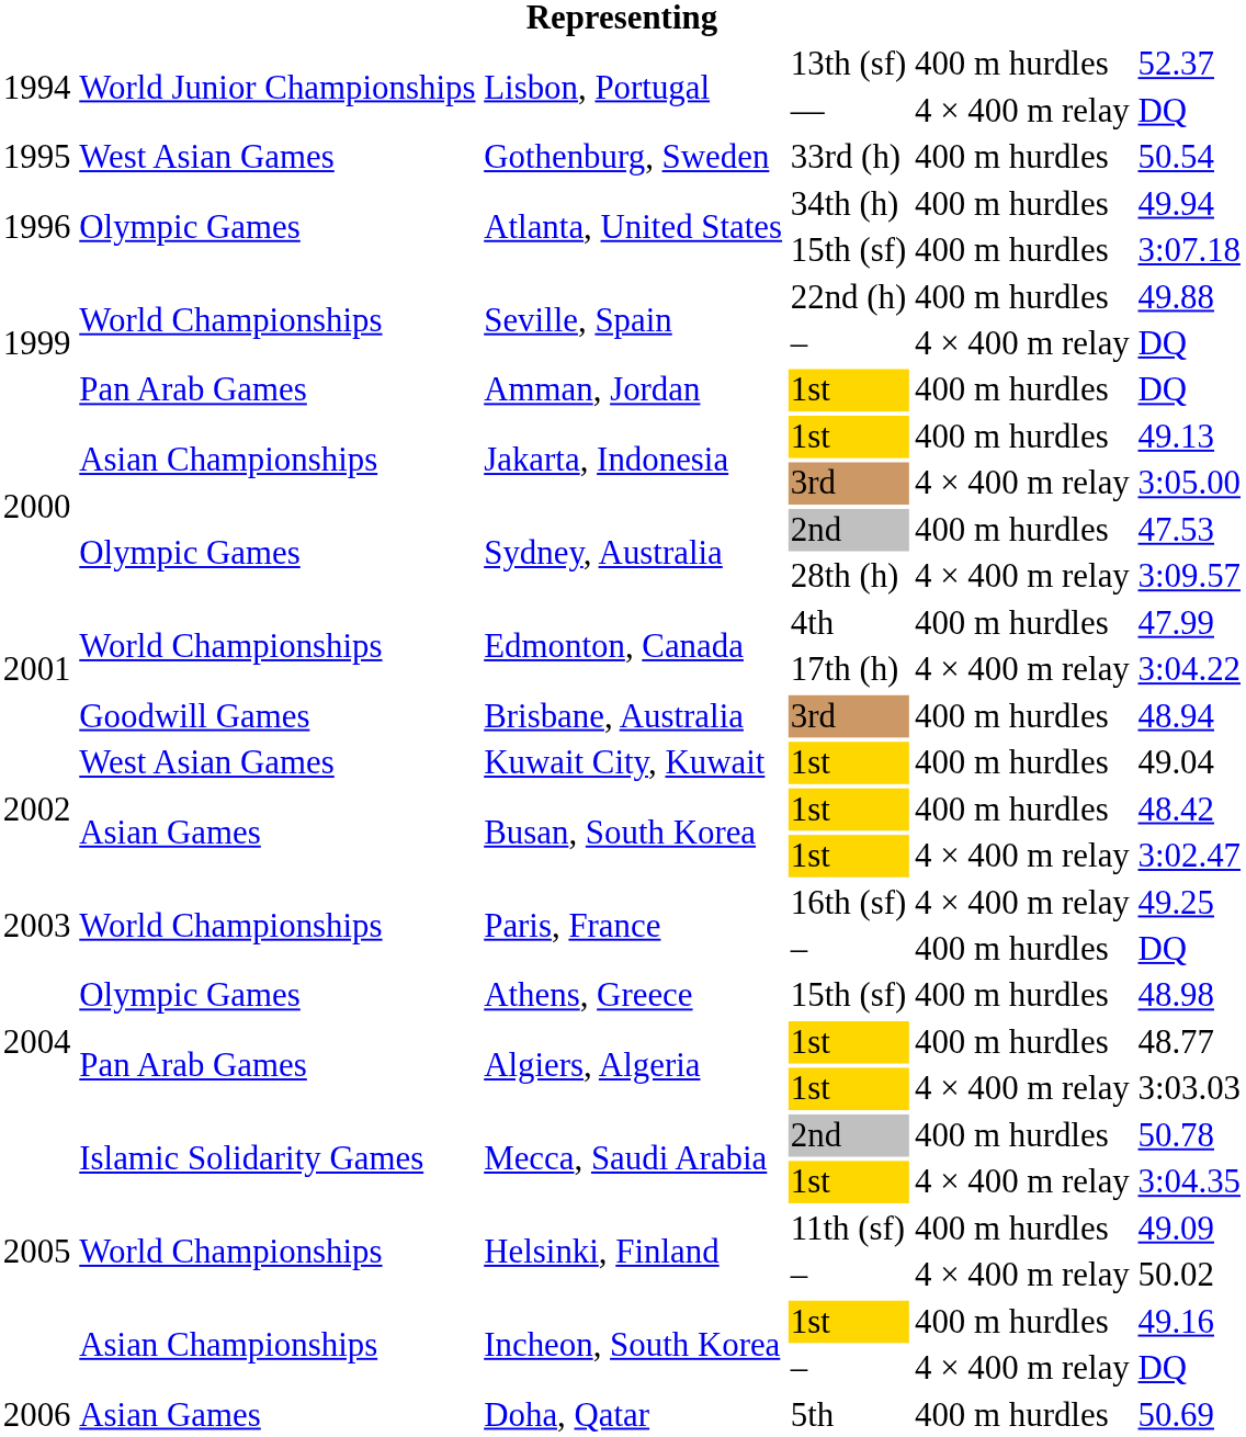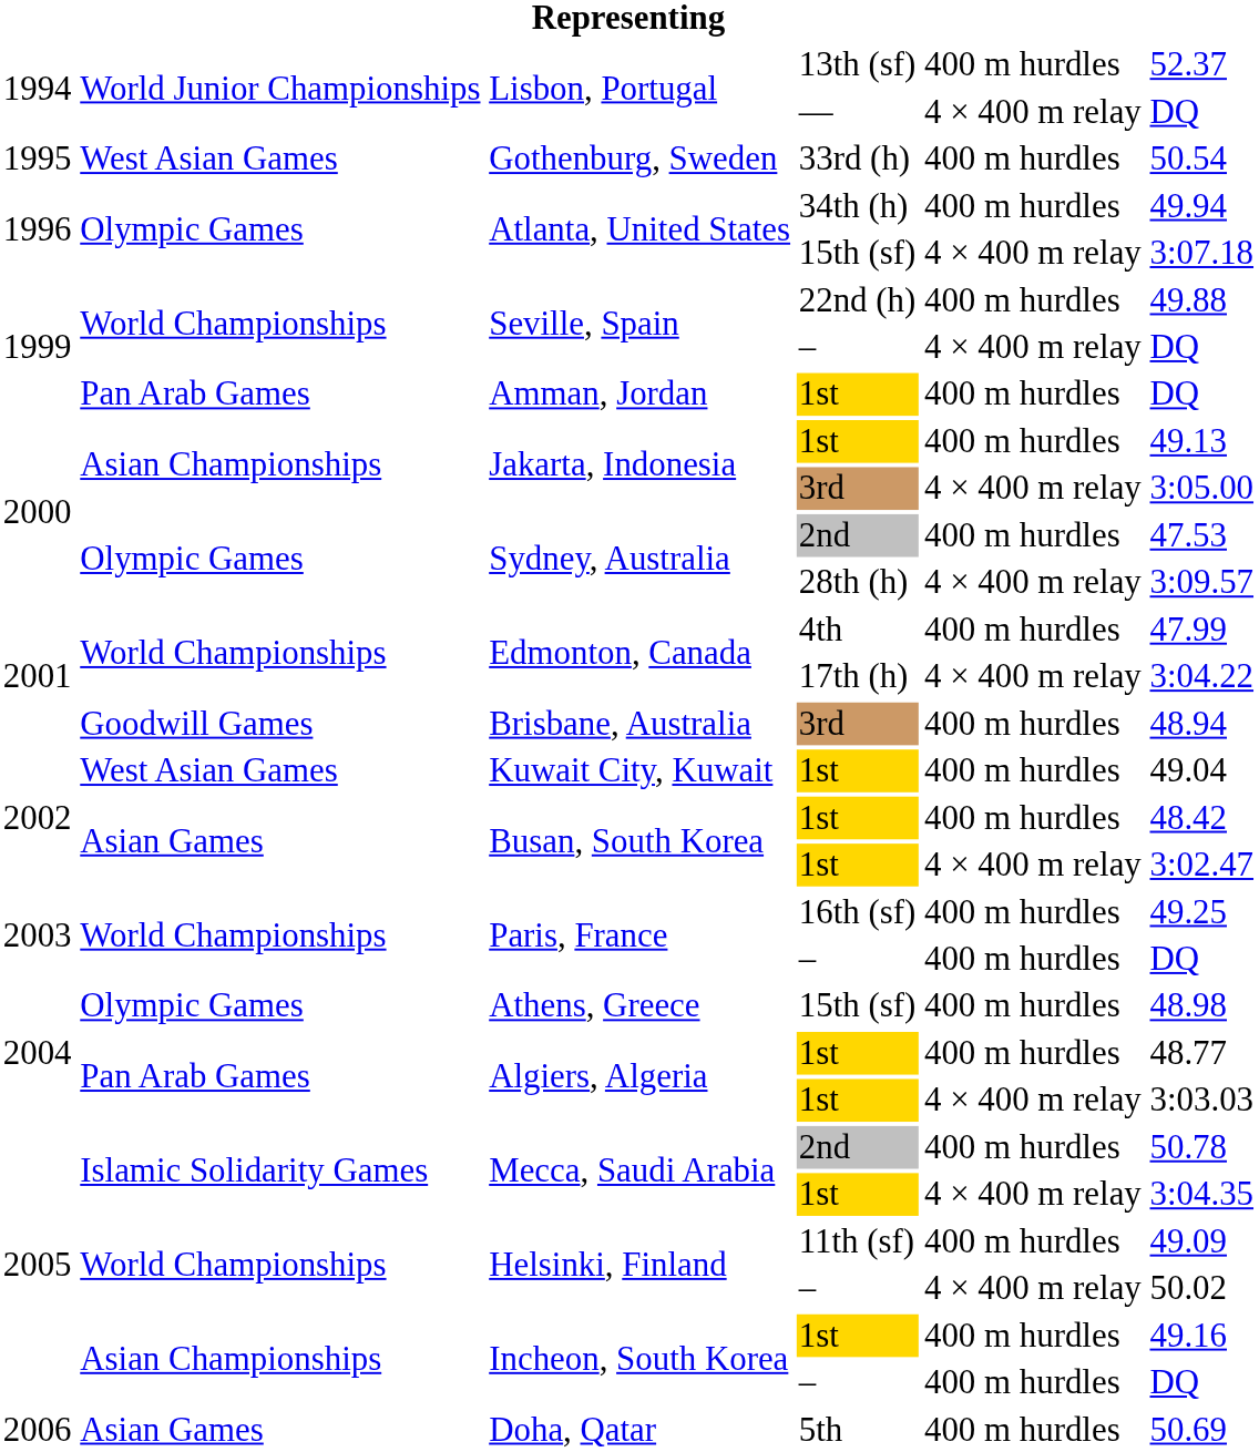Atlanta, United States / 15th (sf) | column 5: 400 m hurdles -> 4 × 400 m relay
Paris, France / 16th (sf) | column 5: 4 × 400 m relay -> 400 m hurdles
Incheon, South Korea / – | column 5: 4 × 400 m relay -> 400 m hurdles
